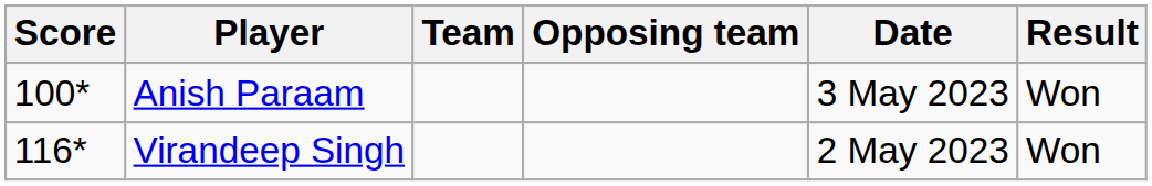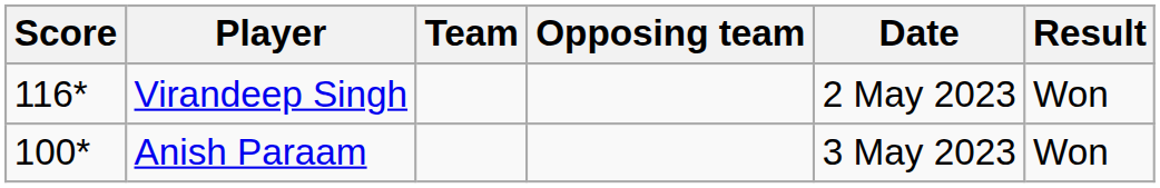rows swapped: Virandeep Singh <-> Anish Paraam
